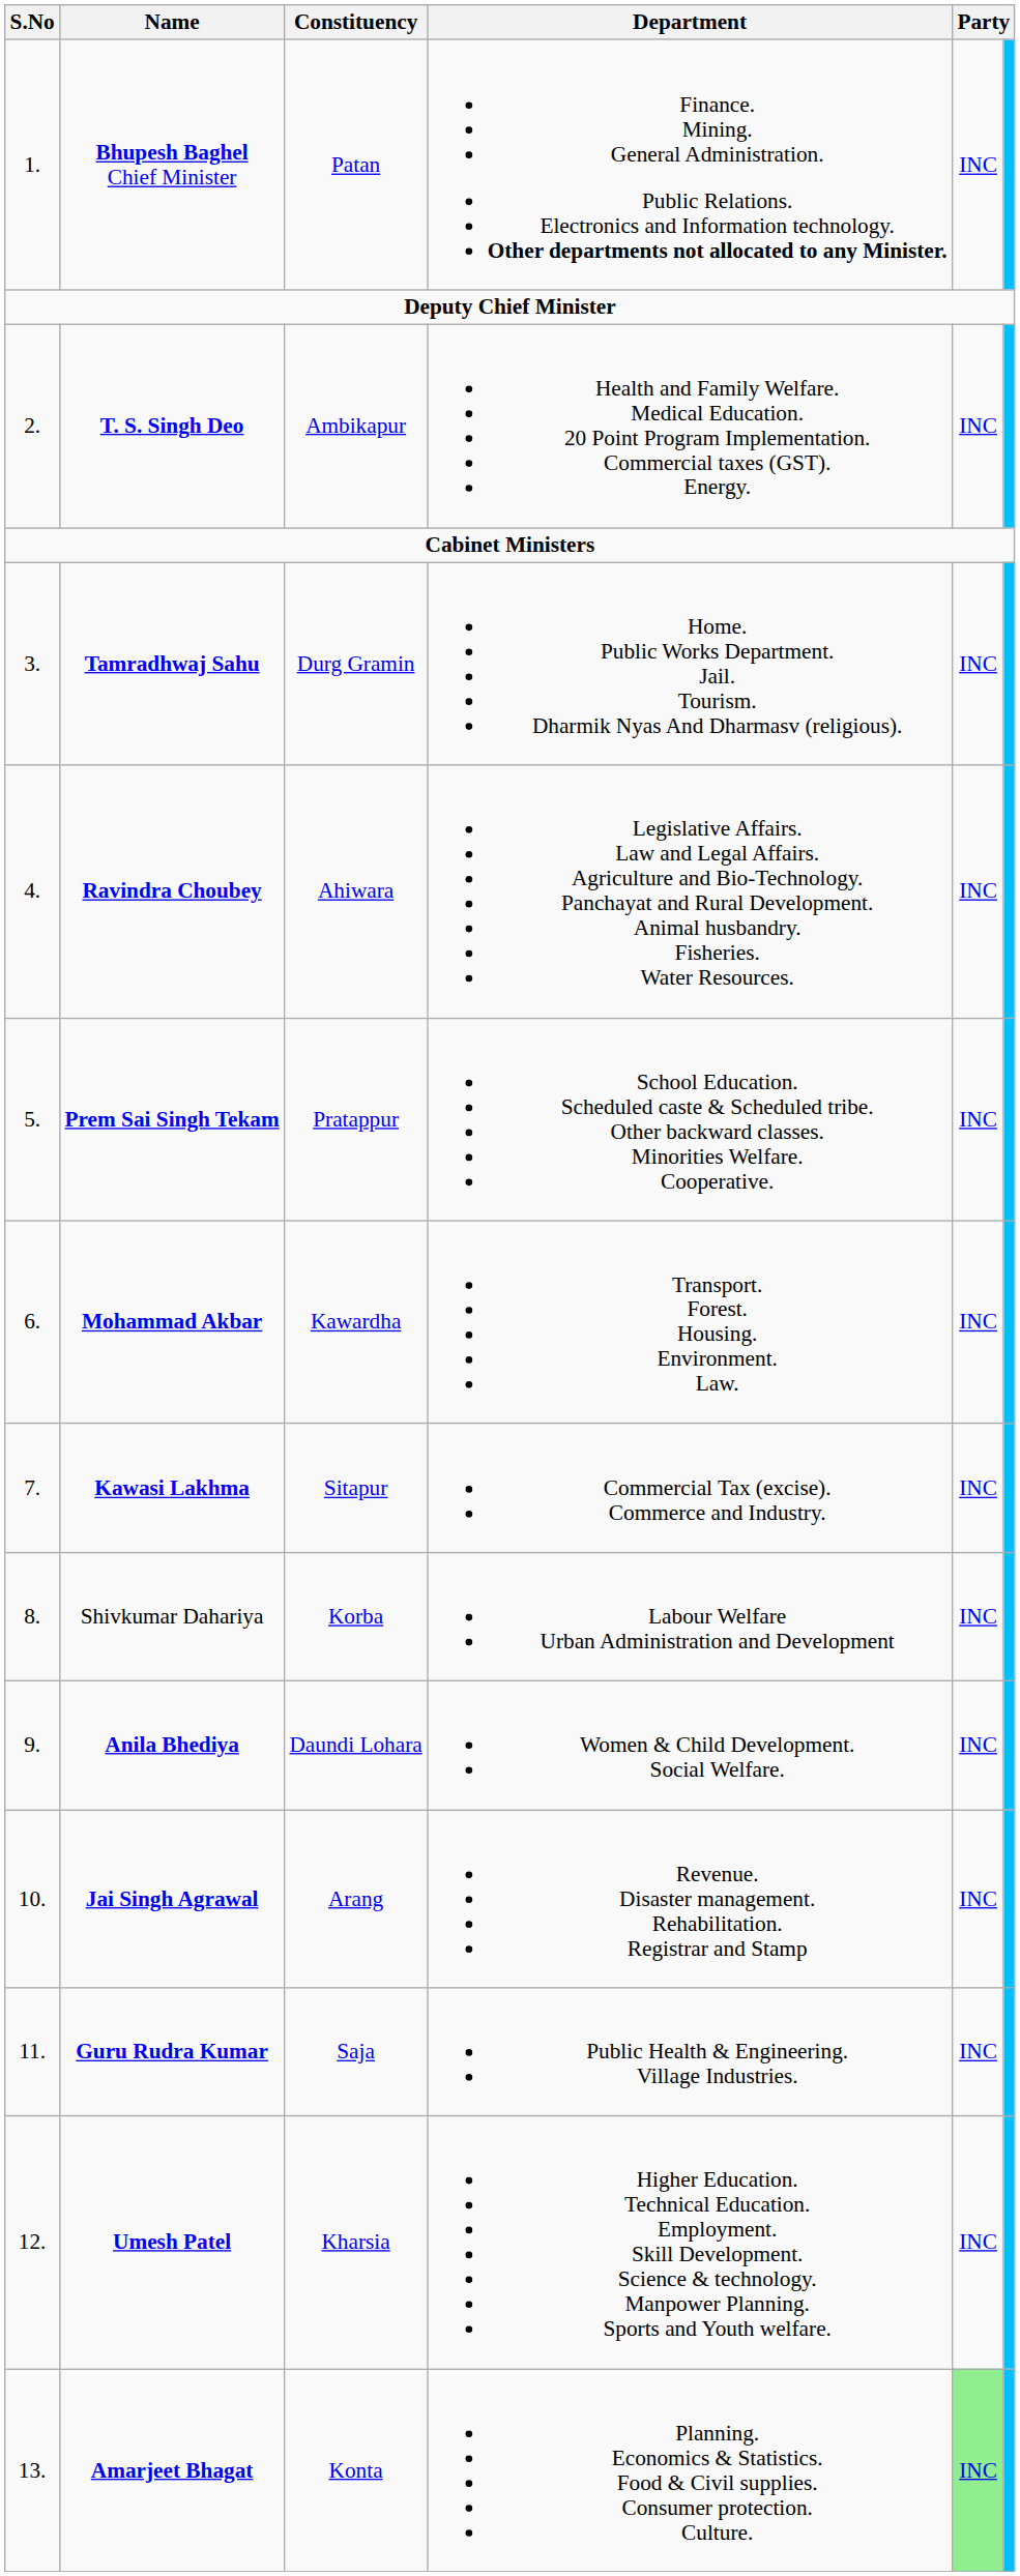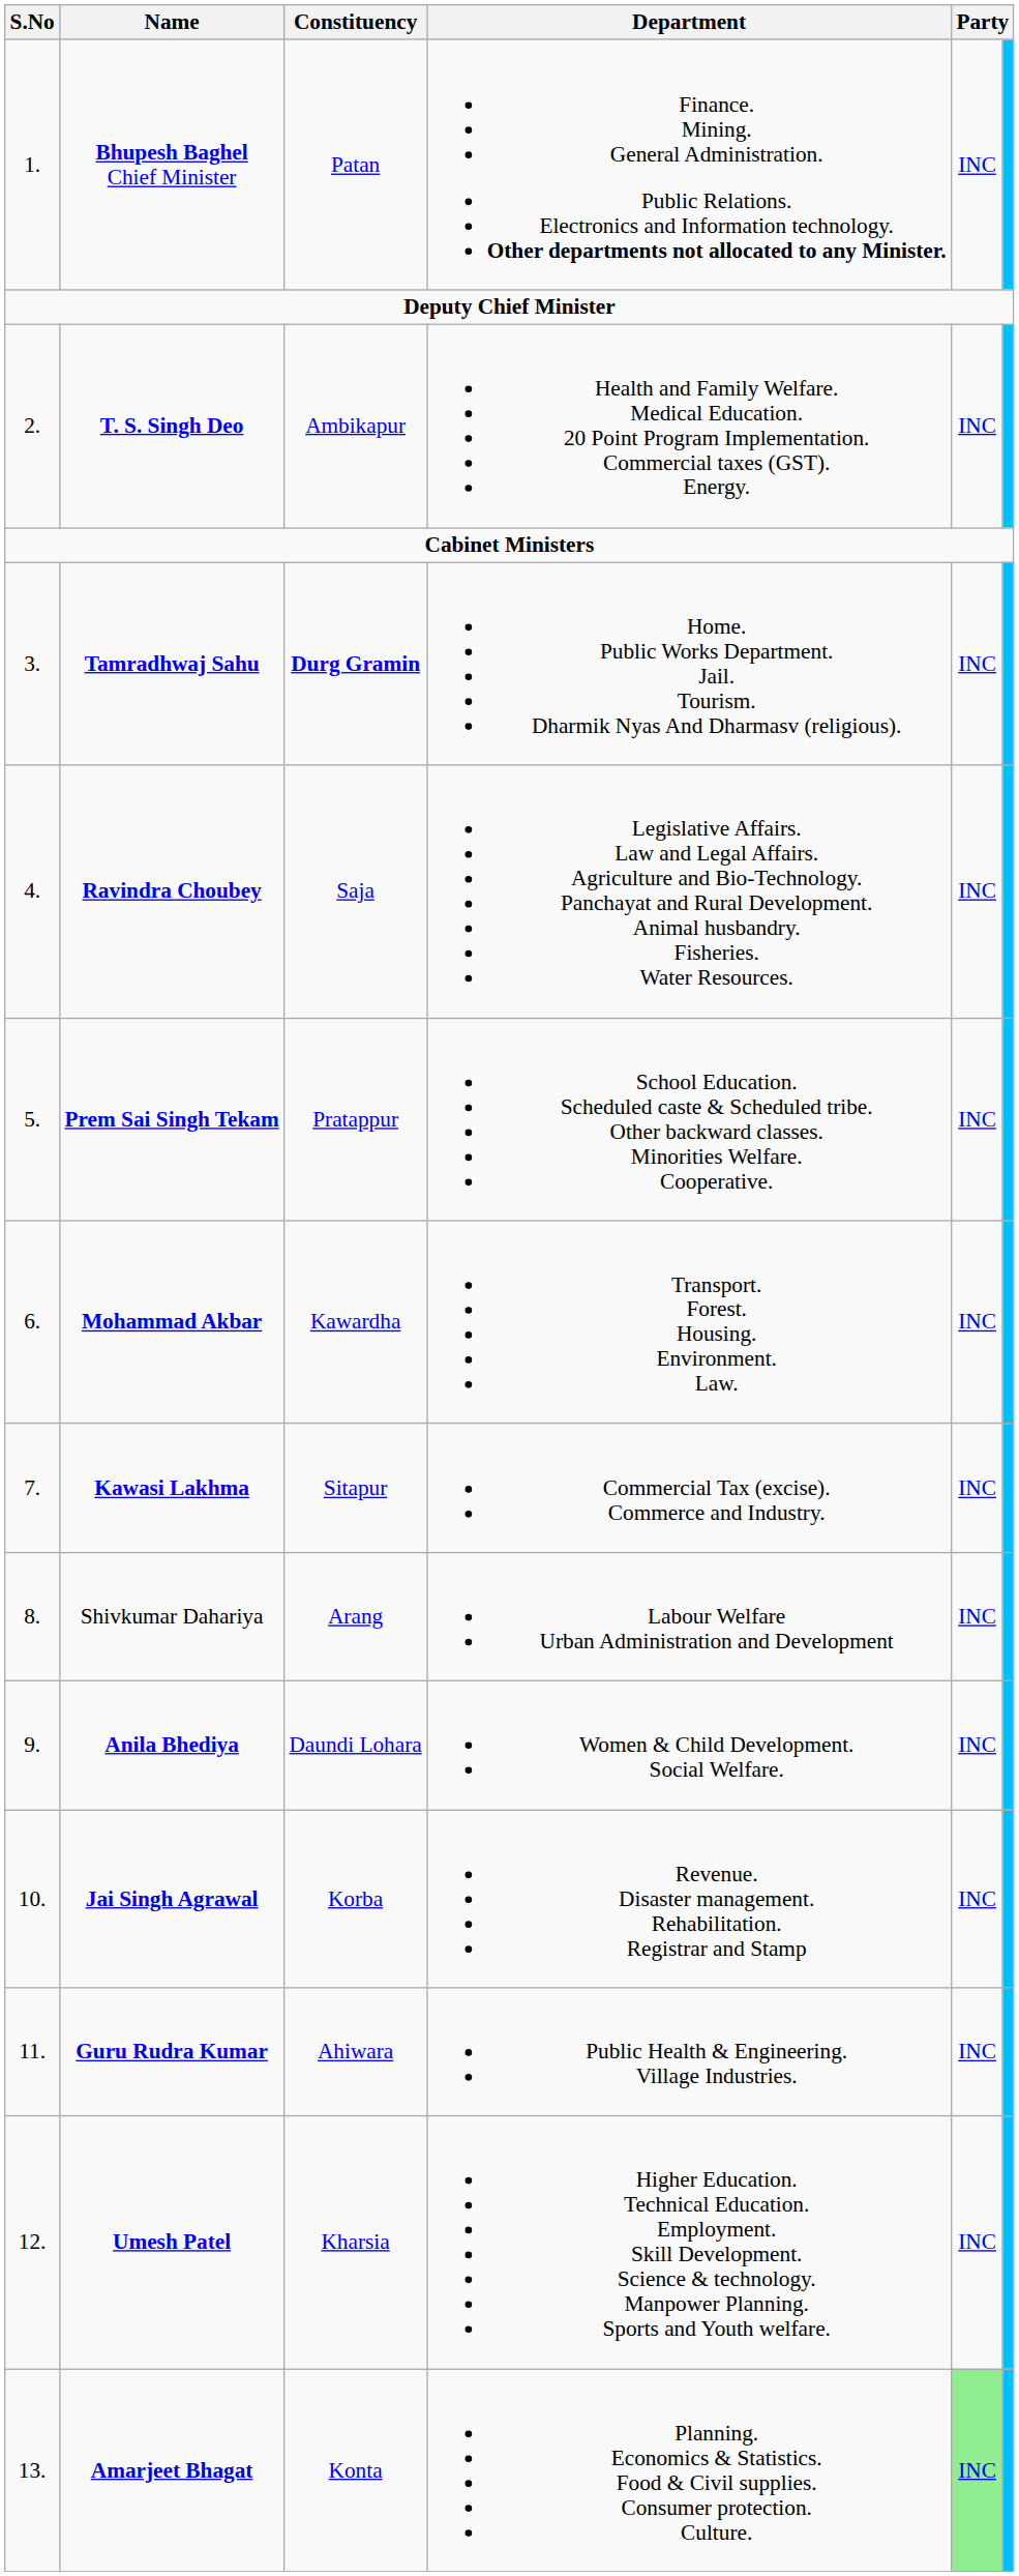Tamradhwaj Sahu | Constituency: normal -> bold
Ravindra Choubey | Constituency: Ahiwara -> Saja
Shivkumar Dahariya | Constituency: Korba -> Arang
Jai Singh Agrawal | Constituency: Arang -> Korba
Guru Rudra Kumar | Constituency: Saja -> Ahiwara
